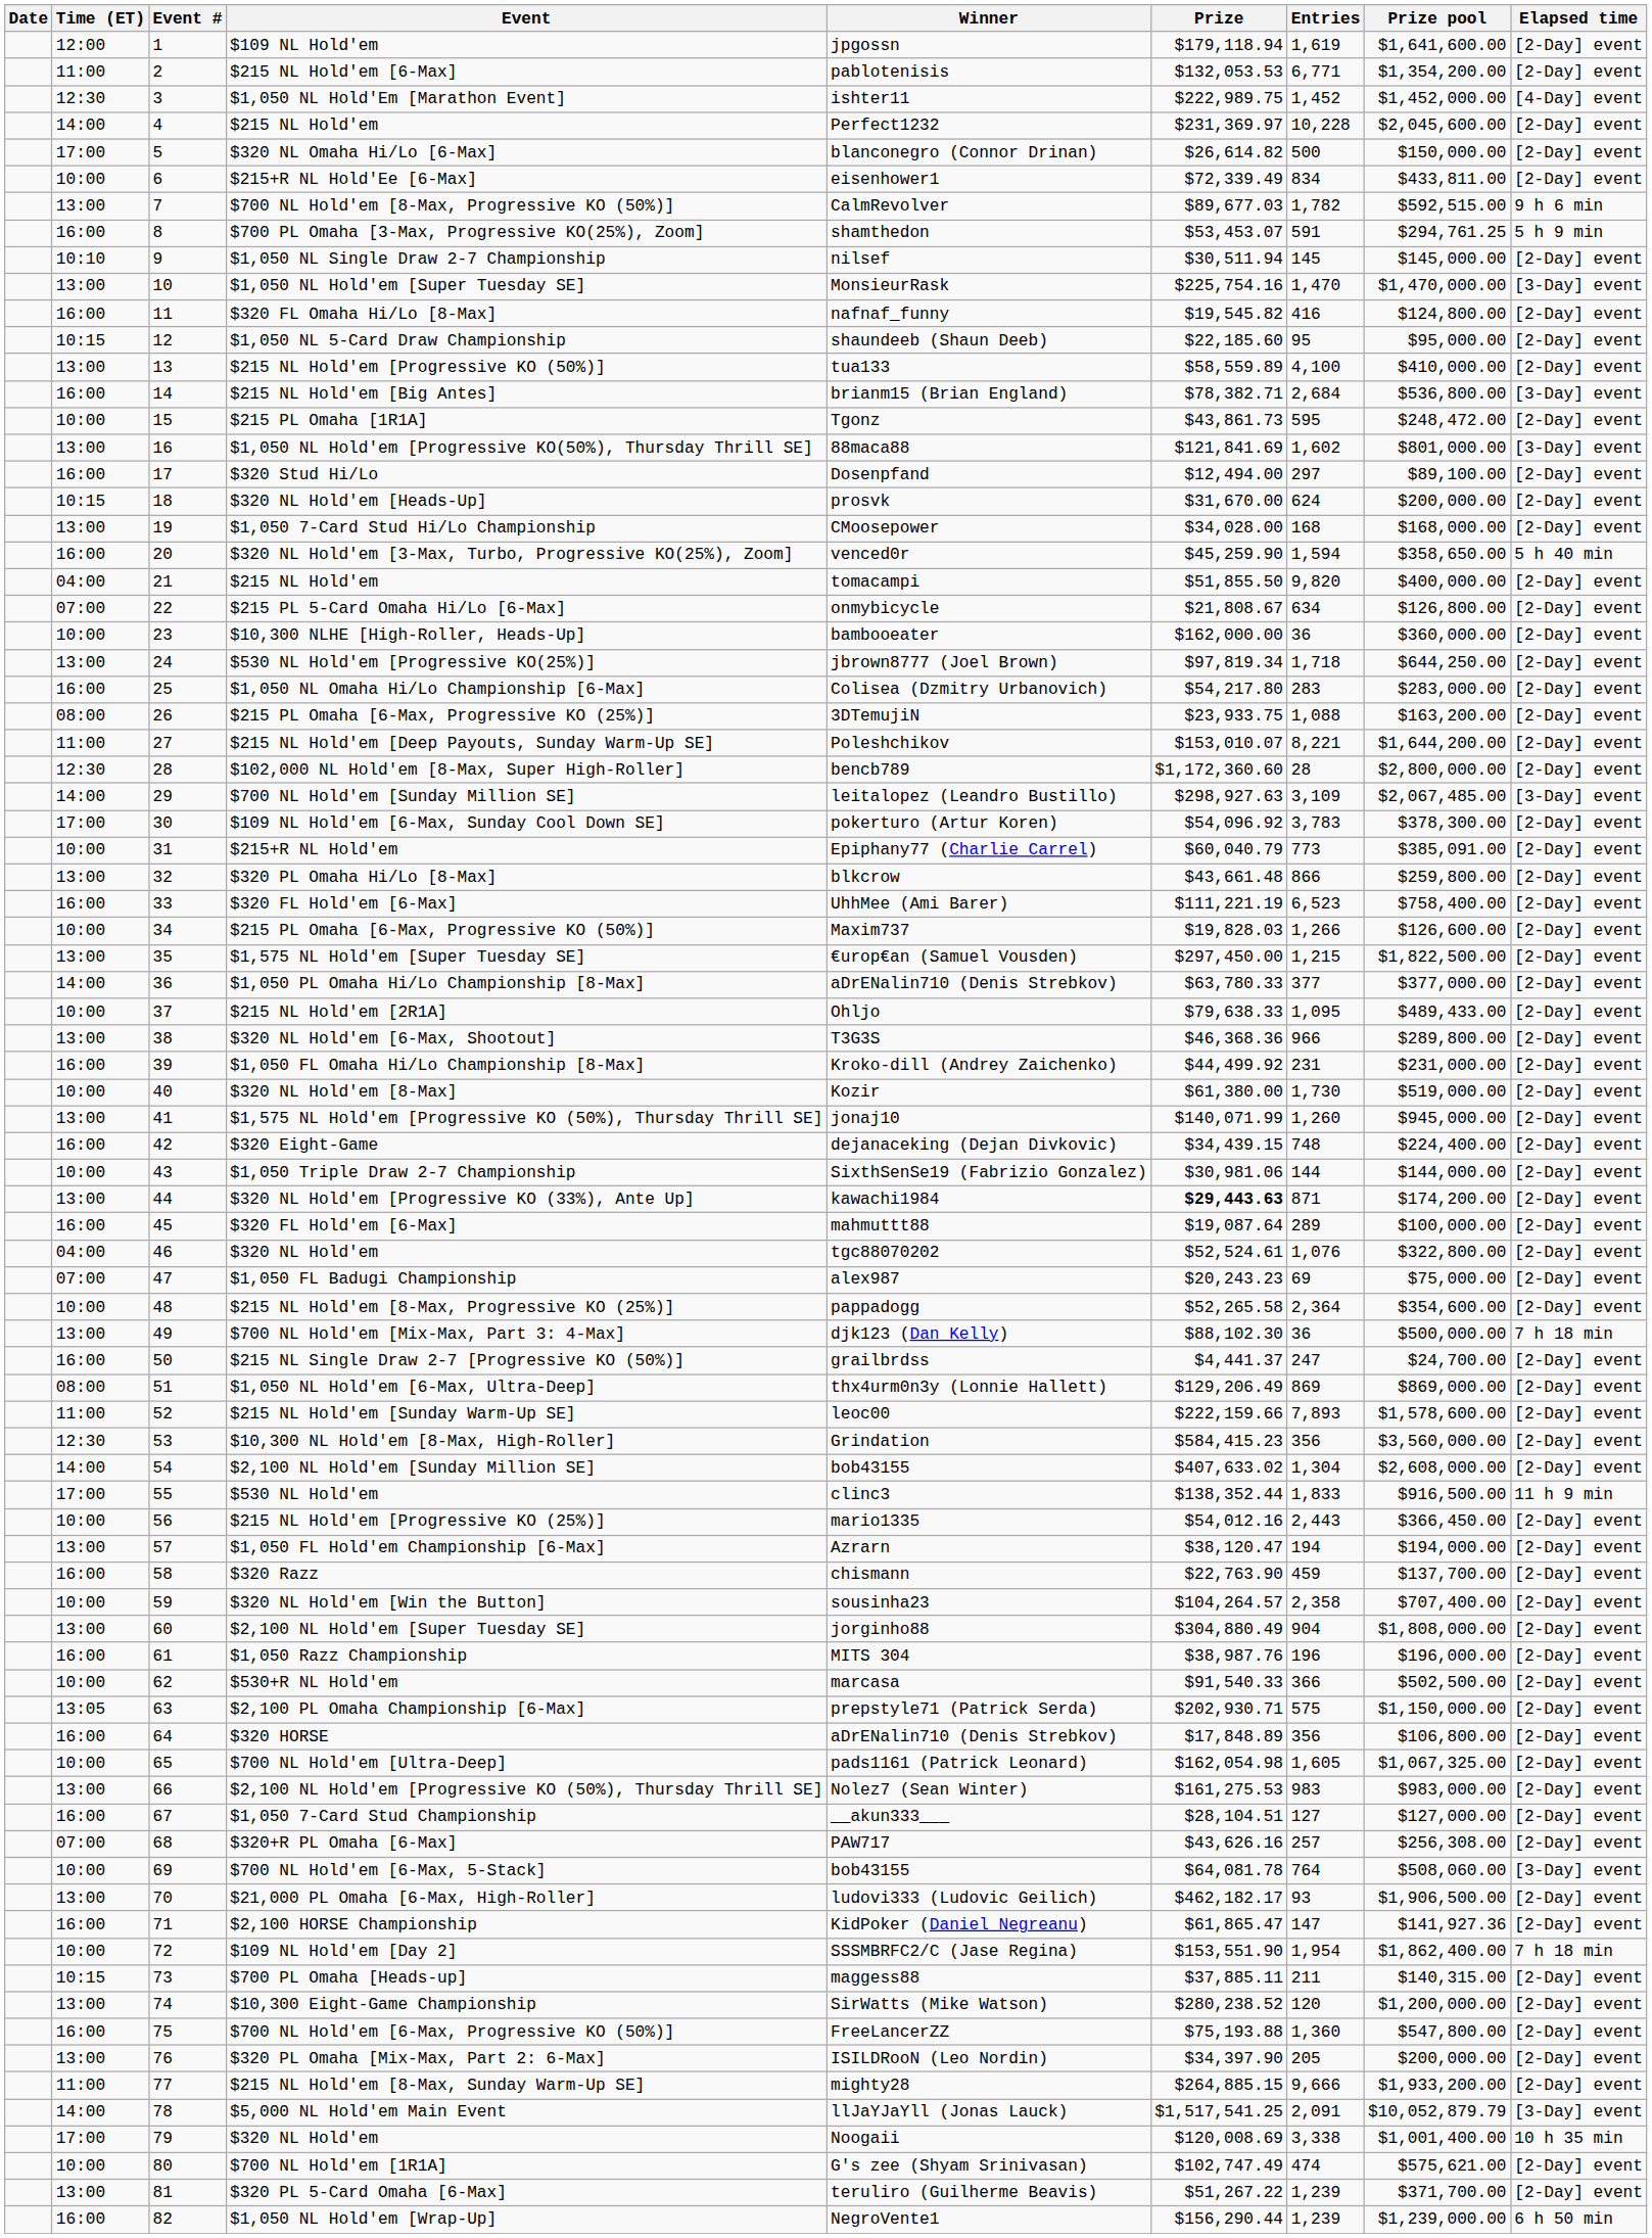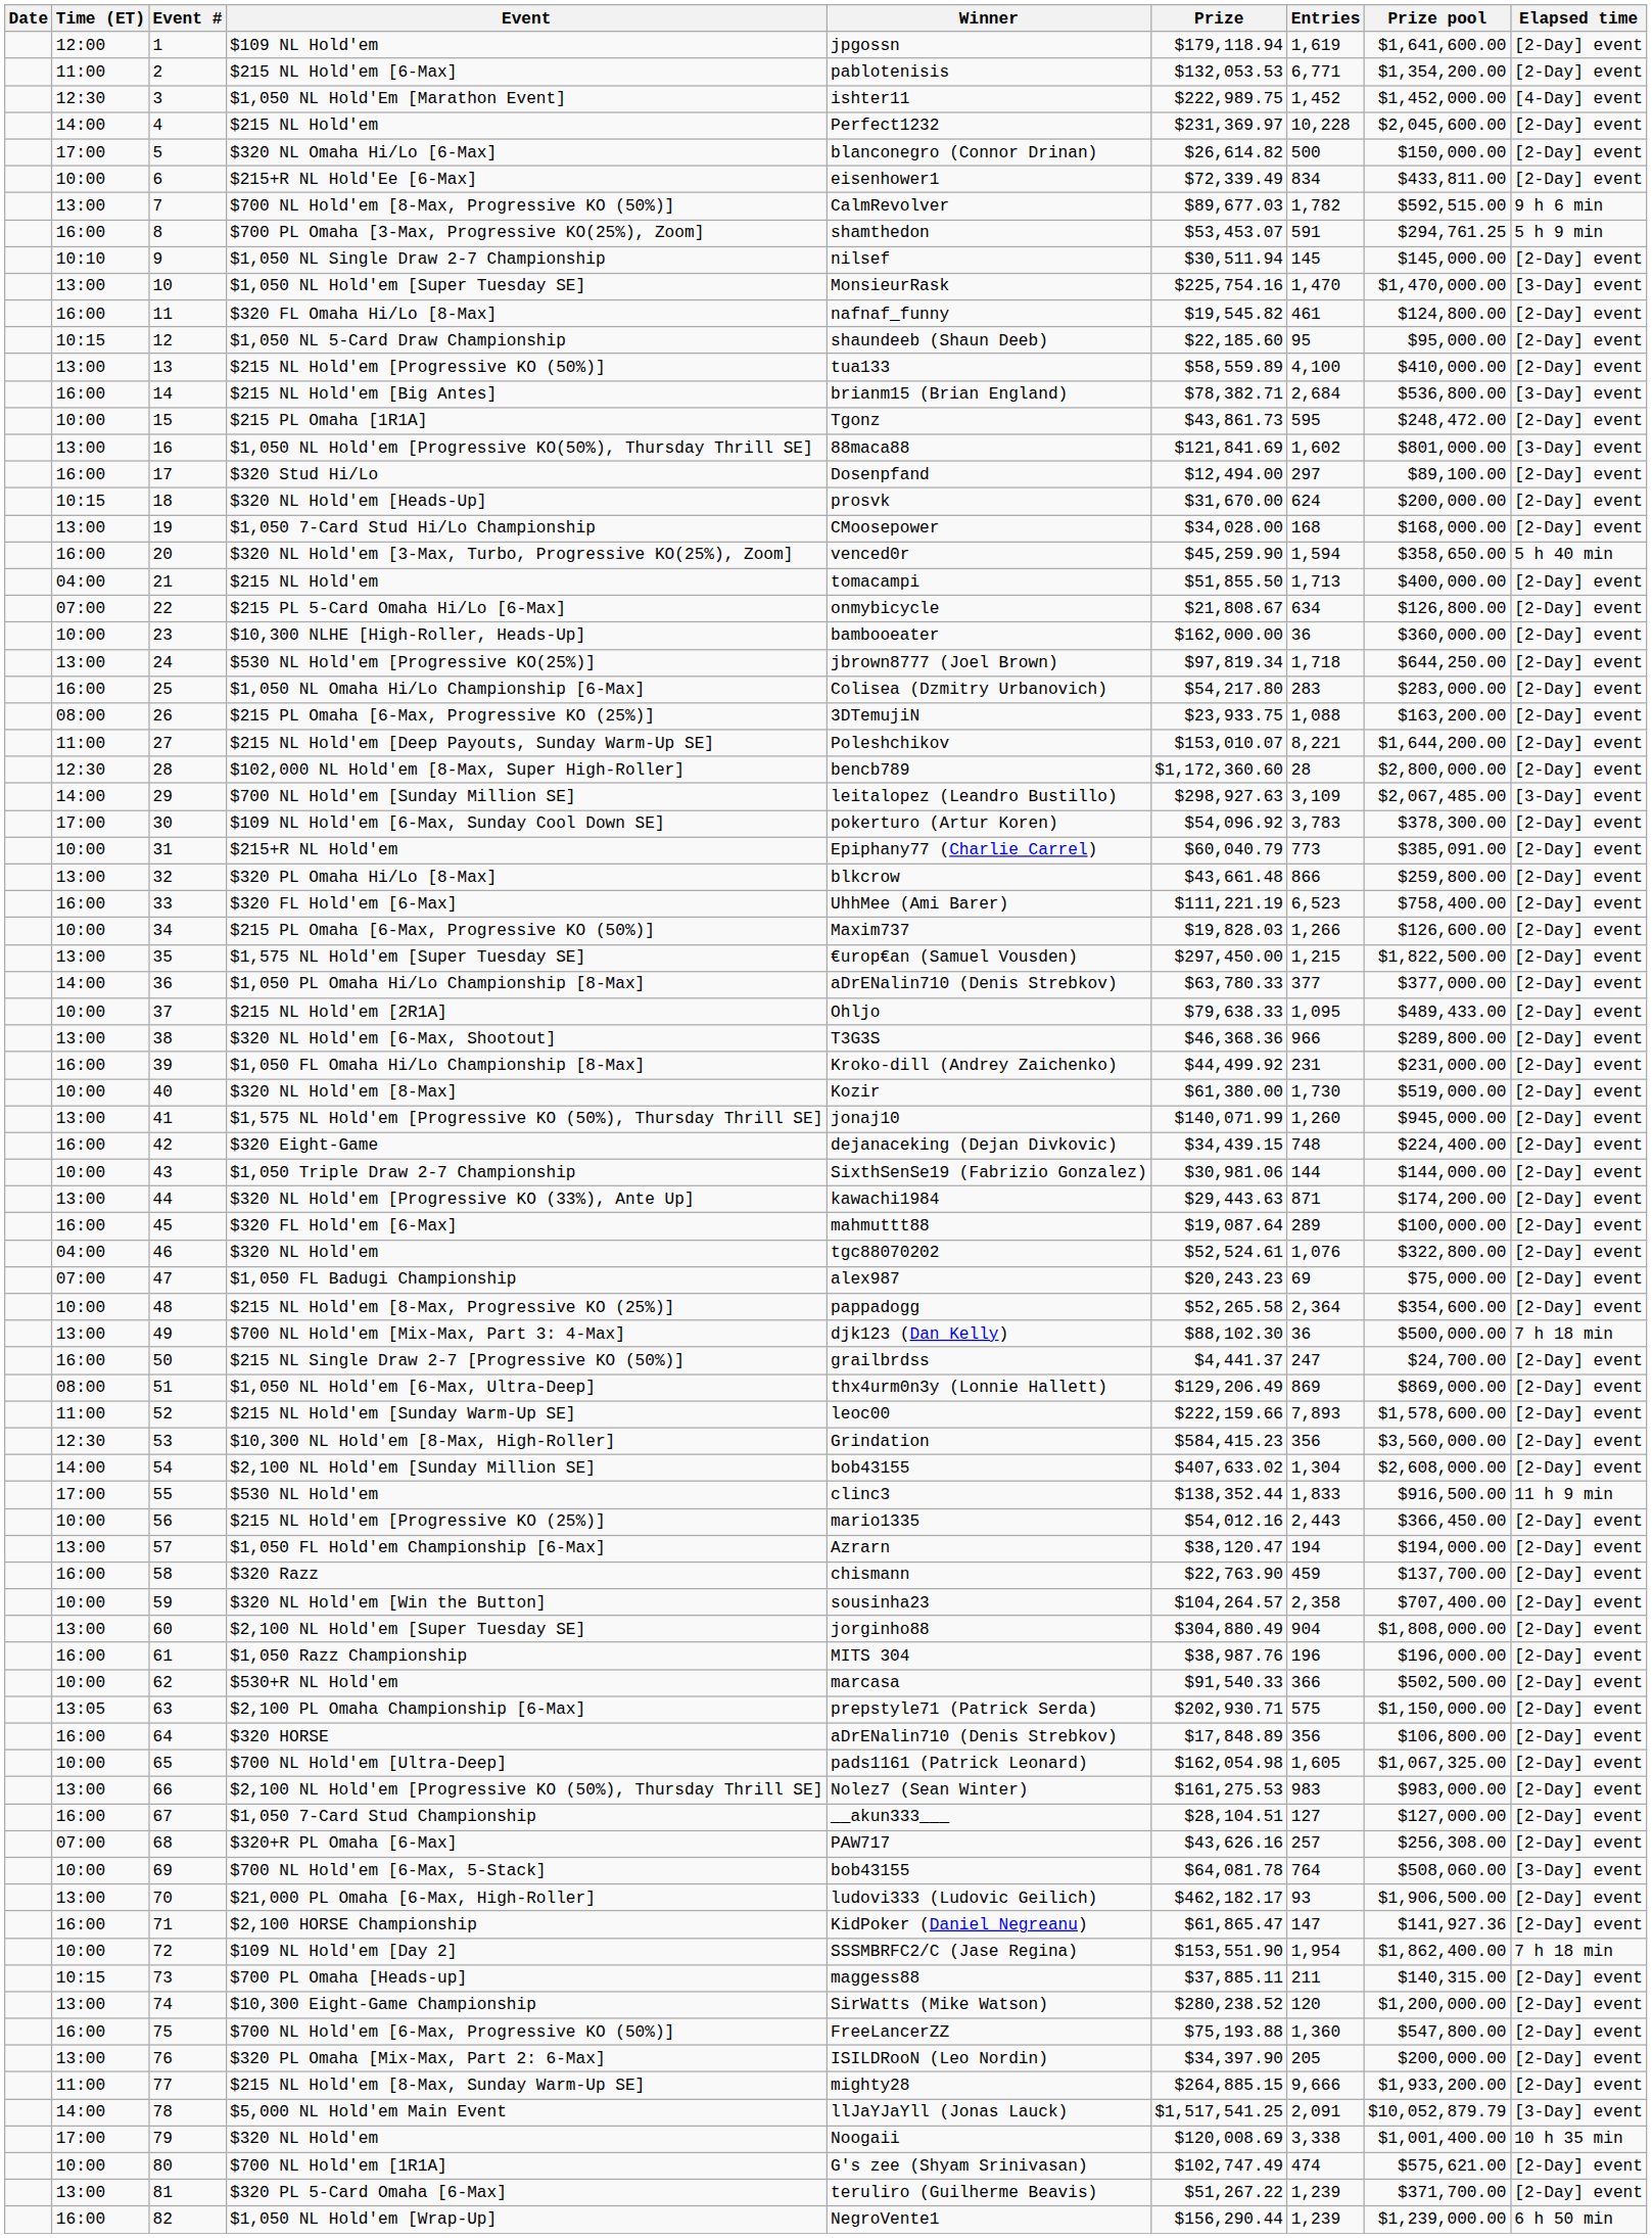$320 FL Omaha Hi/Lo [8-Max] | Entries: 416 -> 461
21 / $215 NL Hold'em | Entries: 9,820 -> 1,713
$320 NL Hold'em [Progressive KO (33%), Ante Up] | Prize: bold -> normal
